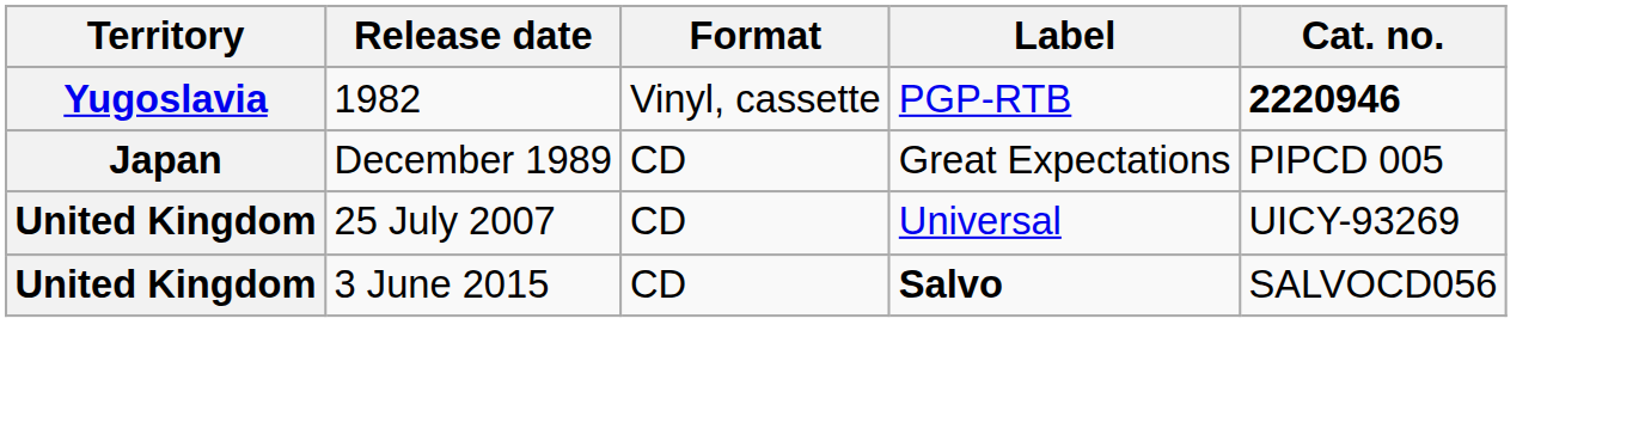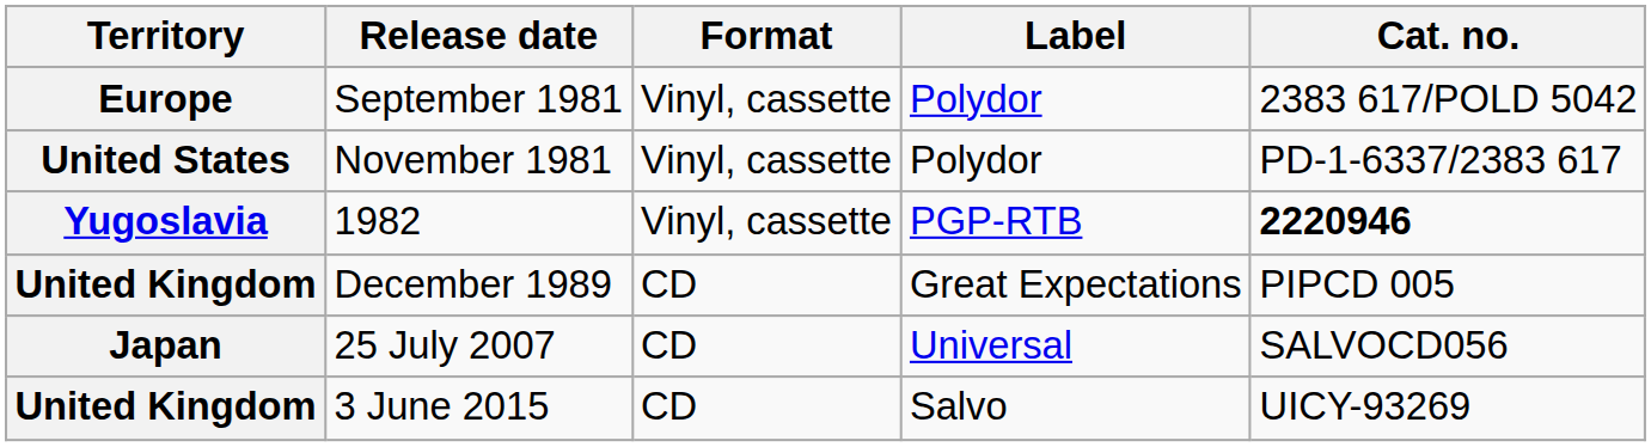+ row: Europe | September 1981 | Vinyl, cassette | Polydor | 2383 617/POLD 5042
+ row: United States | November 1981 | Vinyl, cassette | Polydor | PD-1-6337/2383 617
December 1989 | Territory: Japan -> United Kingdom
25 July 2007 | Territory: United Kingdom -> Japan
25 July 2007 | Cat. no.: UICY-93269 -> SALVOCD056
3 June 2015 | Label: bold -> normal
3 June 2015 | Cat. no.: SALVOCD056 -> UICY-93269
